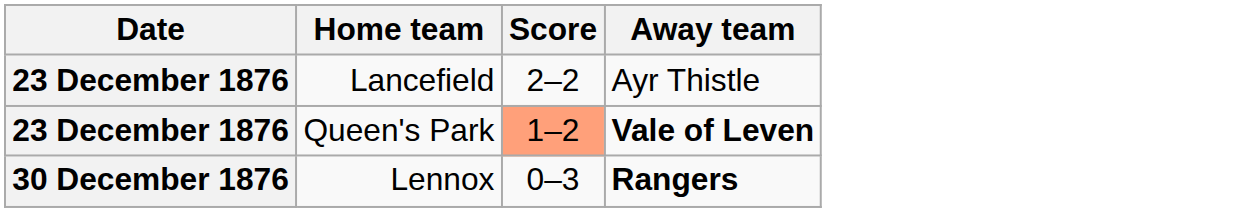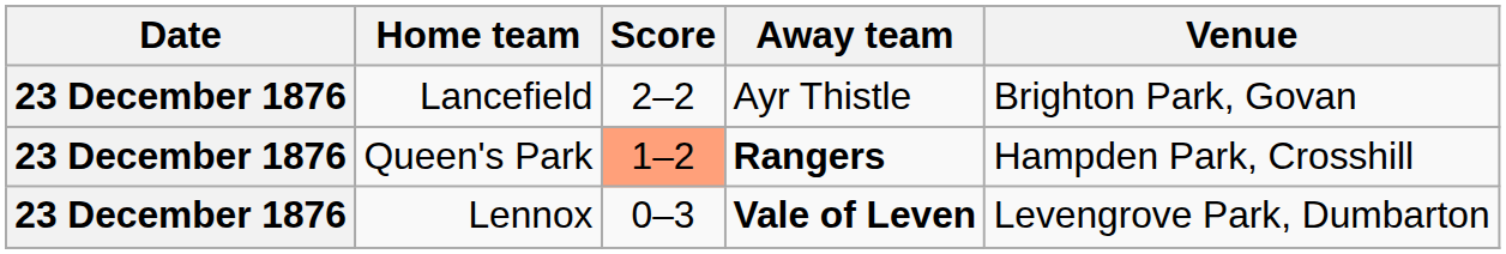+ column: Venue | Brighton Park, Govan | Hampden Park, Crosshill | Levengrove Park, Dumbarton
Queen's Park | Away team: Vale of Leven -> Rangers
Lennox | Date: 30 December 1876 -> 23 December 1876
Lennox | Away team: Rangers -> Vale of Leven
